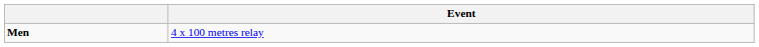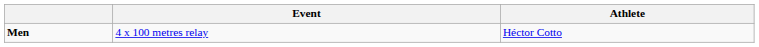+ column: Athlete | Héctor Cotto
